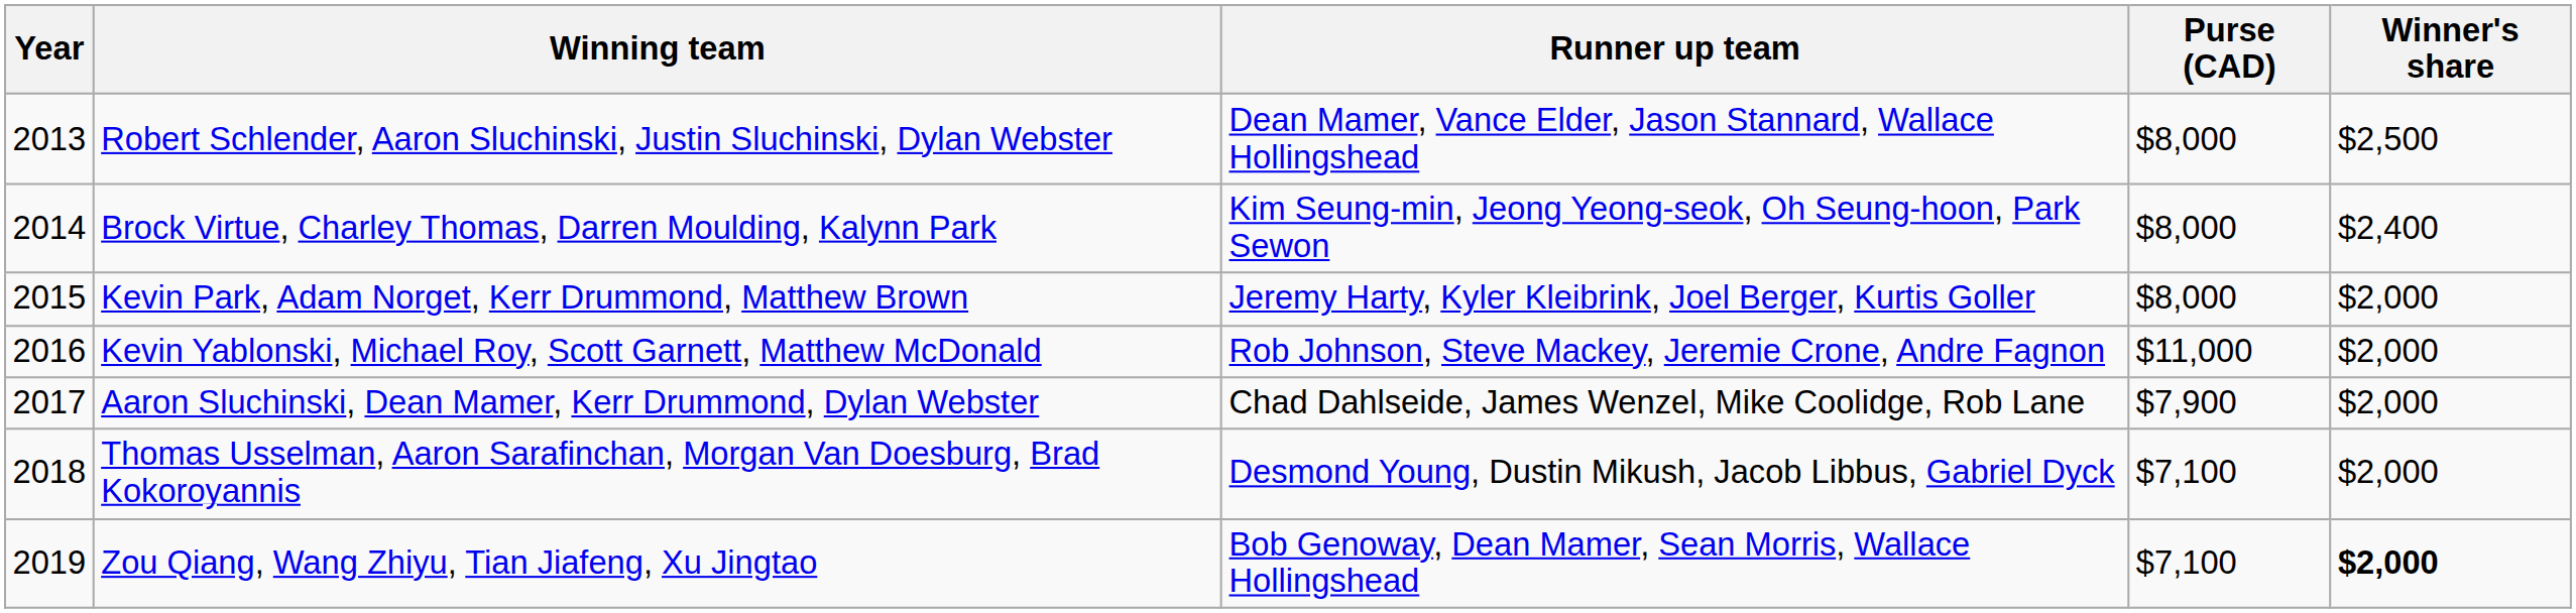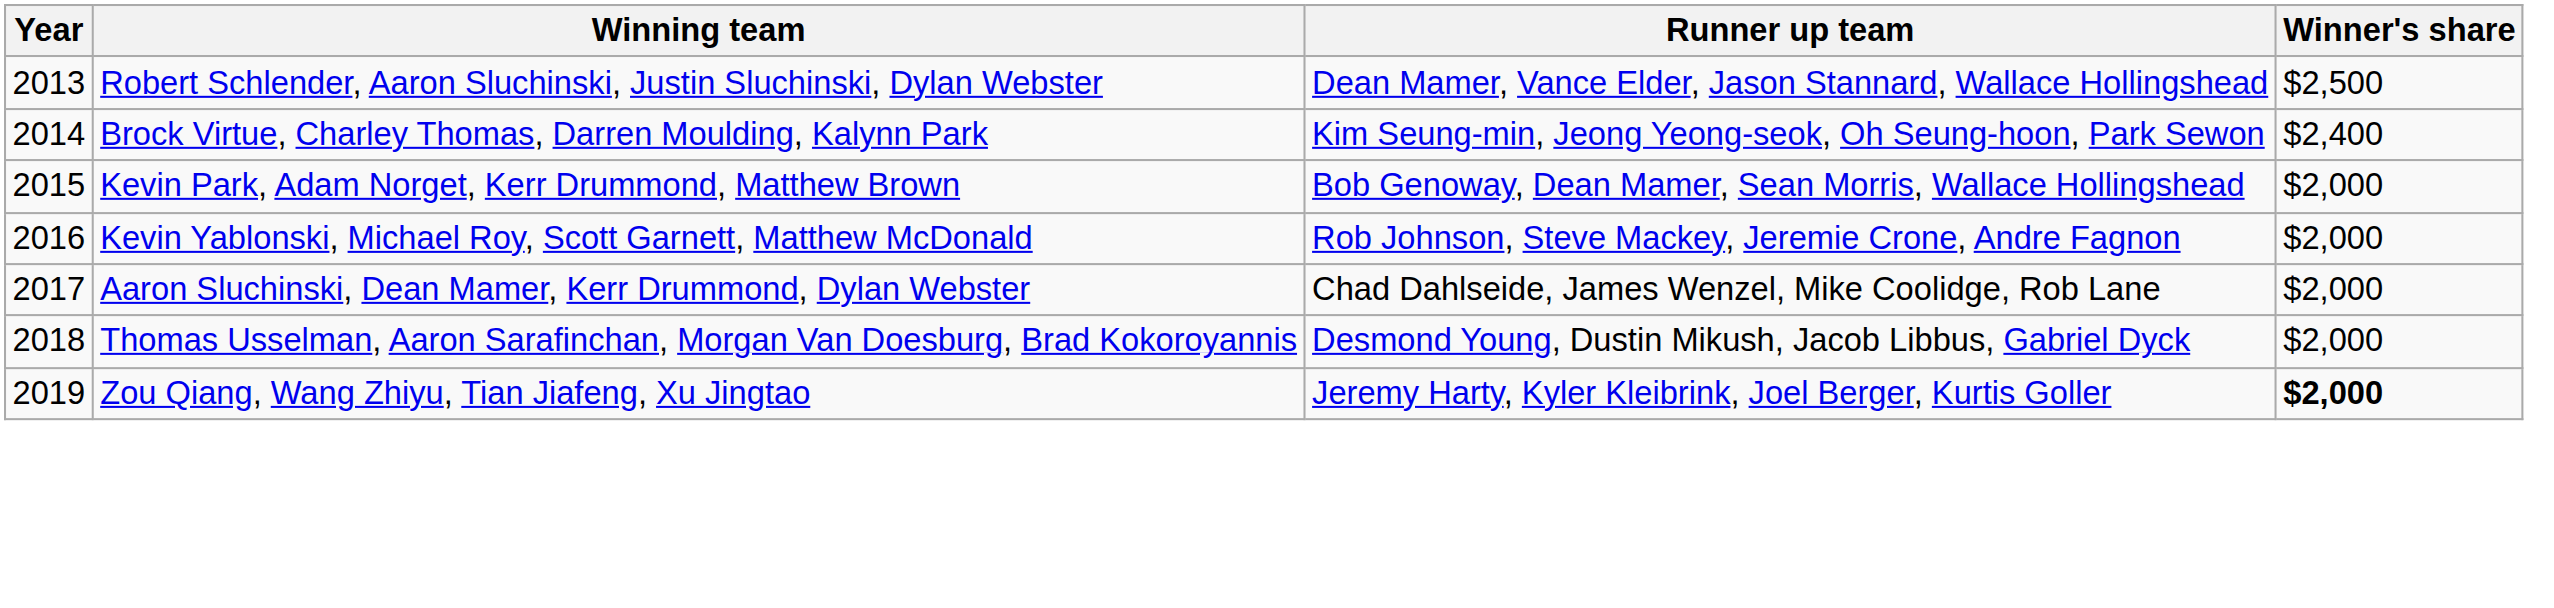- column: Purse (CAD) | $8,000 | $8,000 | $8,000 | $11,000 | $7,900 | $7,100 | $7,100
Kevin Park, Adam Norget, Kerr Drummond, Matthew Brown | Runner up team: Jeremy Harty, Kyler Kleibrink, Joel Berger, Kurtis Goller -> Bob Genoway, Dean Mamer, Sean Morris, Wallace Hollingshead
Zou Qiang, Wang Zhiyu, Tian Jiafeng, Xu Jingtao | Runner up team: Bob Genoway, Dean Mamer, Sean Morris, Wallace Hollingshead -> Jeremy Harty, Kyler Kleibrink, Joel Berger, Kurtis Goller
